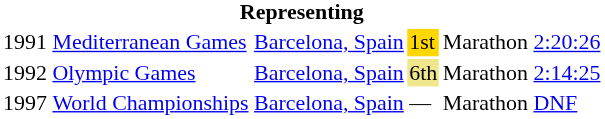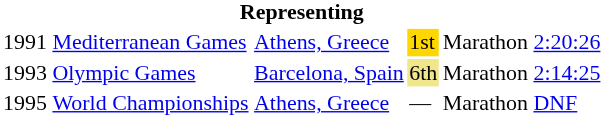Mediterranean Games | column 3: Barcelona, Spain -> Athens, Greece
Olympic Games | column 1: 1992 -> 1993
World Championships | column 1: 1997 -> 1995
World Championships | column 3: Barcelona, Spain -> Athens, Greece
